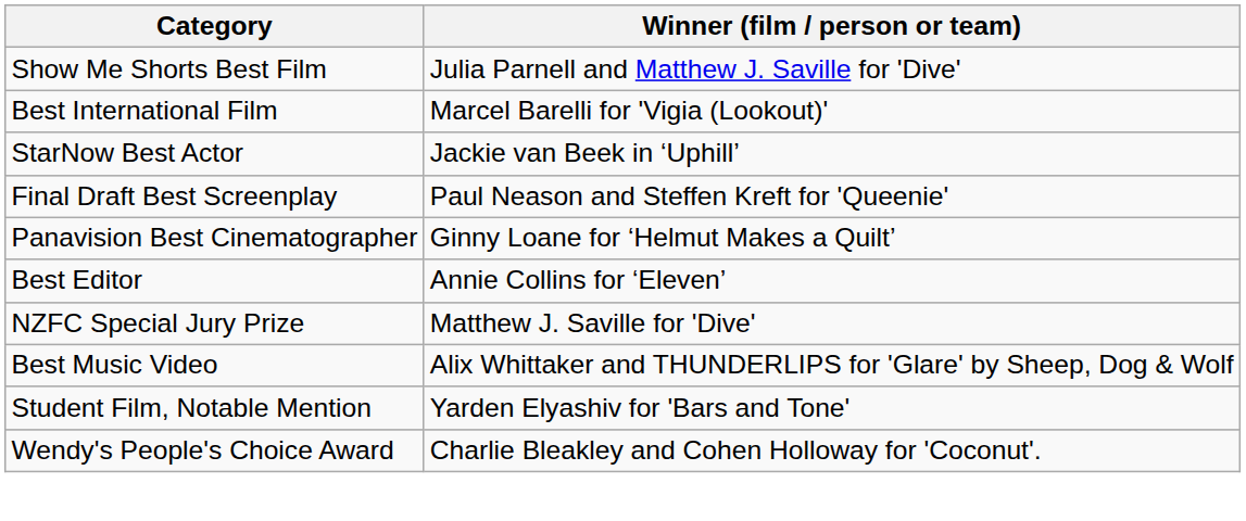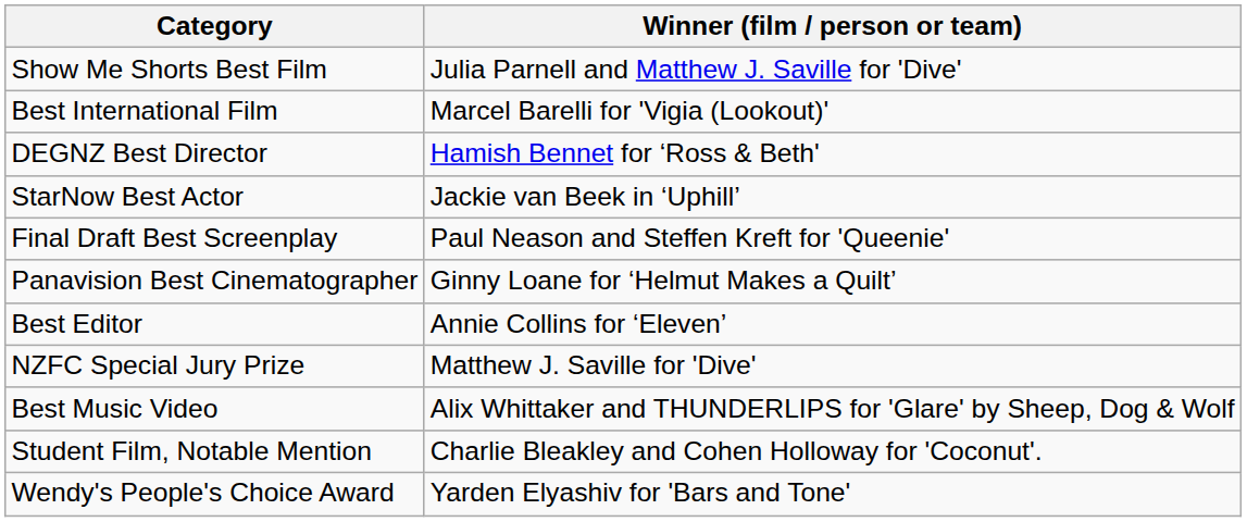+ row: DEGNZ Best Director | Hamish Bennet for ‘Ross & Beth'
Student Film, Notable Mention | Winner (film / person or team): Yarden Elyashiv for 'Bars and Tone' -> Charlie Bleakley and Cohen Holloway for 'Coconut'.
Wendy's People's Choice Award | Winner (film / person or team): Charlie Bleakley and Cohen Holloway for 'Coconut'. -> Yarden Elyashiv for 'Bars and Tone'
